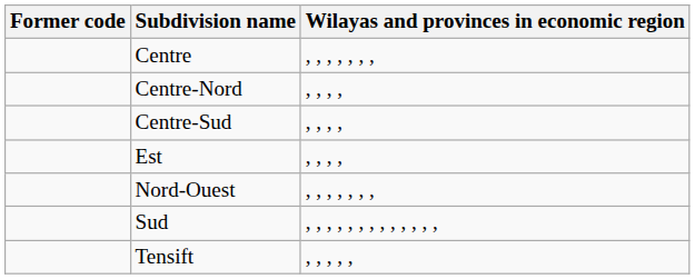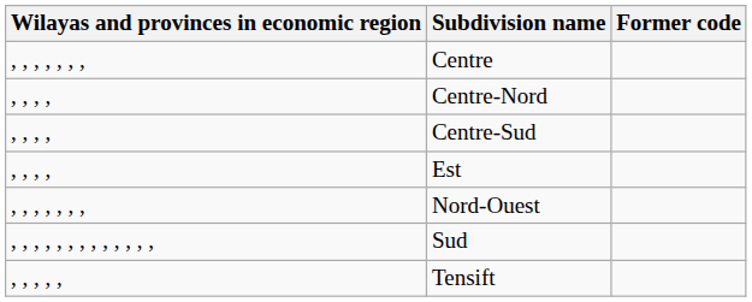columns swapped: Former code <-> Wilayas and provinces in economic region
